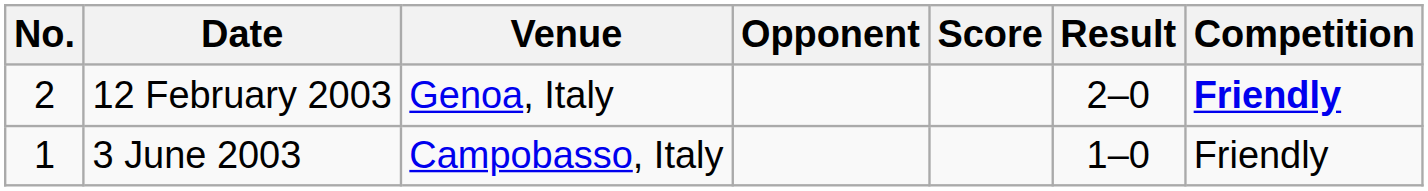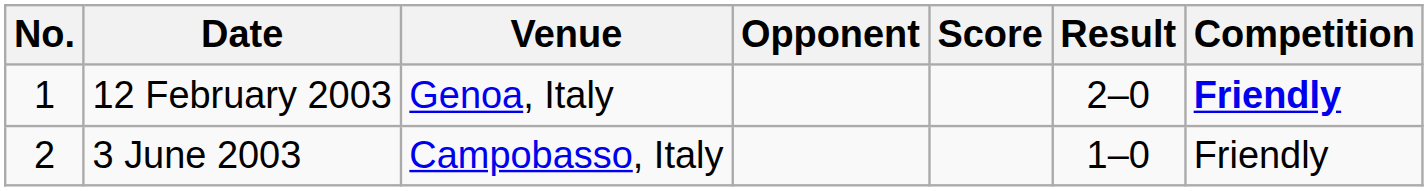12 February 2003 | No.: 2 -> 1
3 June 2003 | No.: 1 -> 2
